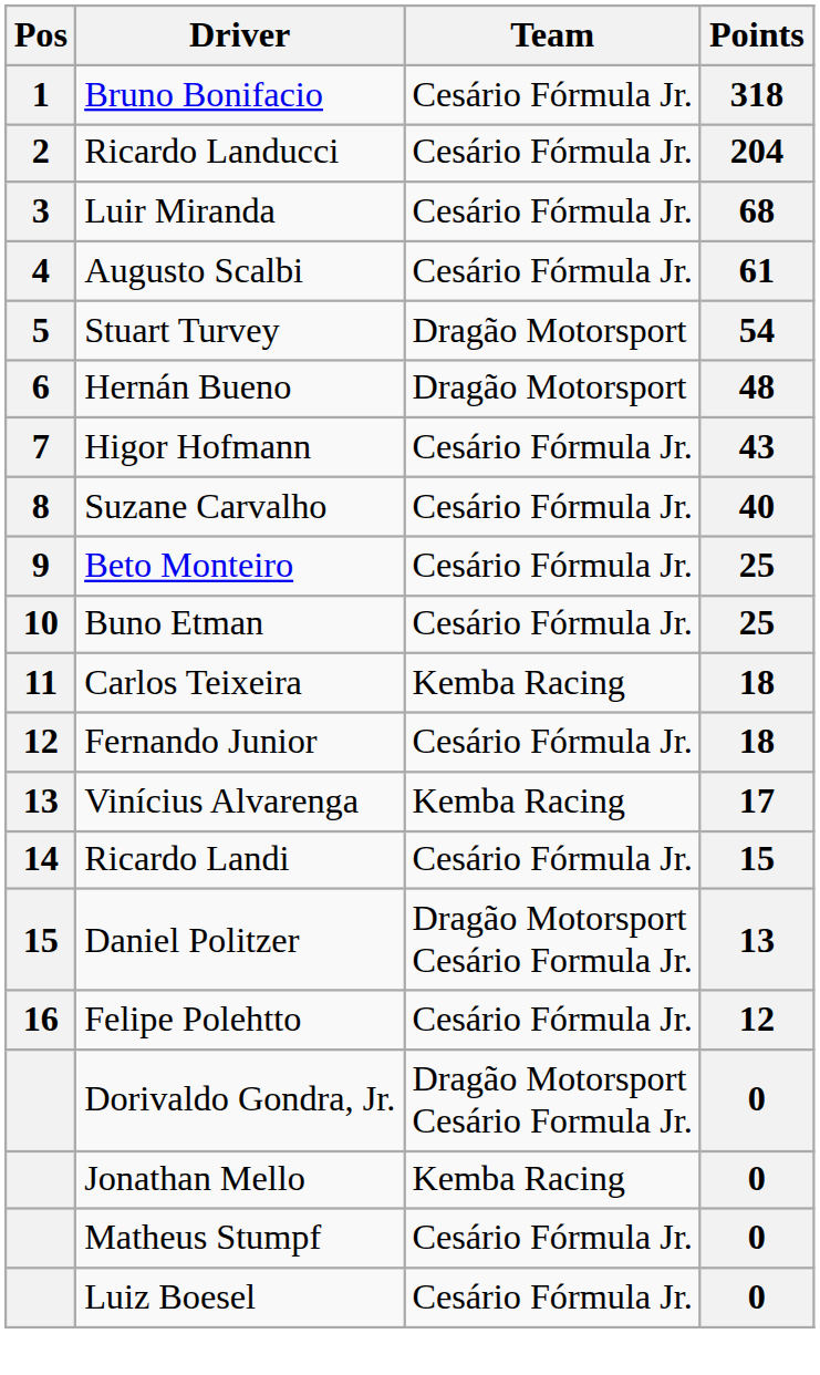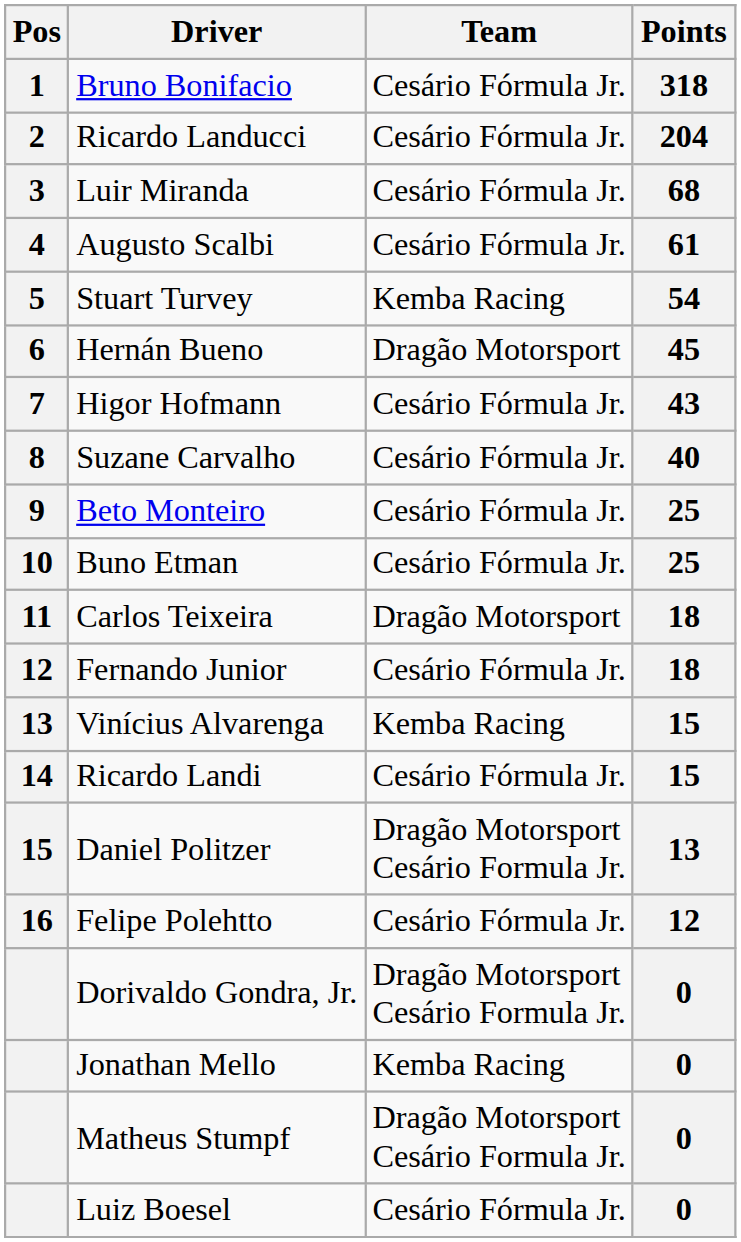Stuart Turvey | Team: Dragão Motorsport -> Kemba Racing
Hernán Bueno | Points: 48 -> 45
Carlos Teixeira | Team: Kemba Racing -> Dragão Motorsport
Vinícius Alvarenga | Points: 17 -> 15
Matheus Stumpf | Team: Cesário Fórmula Jr. -> Dragão Motorsport Cesário Formula Jr.
